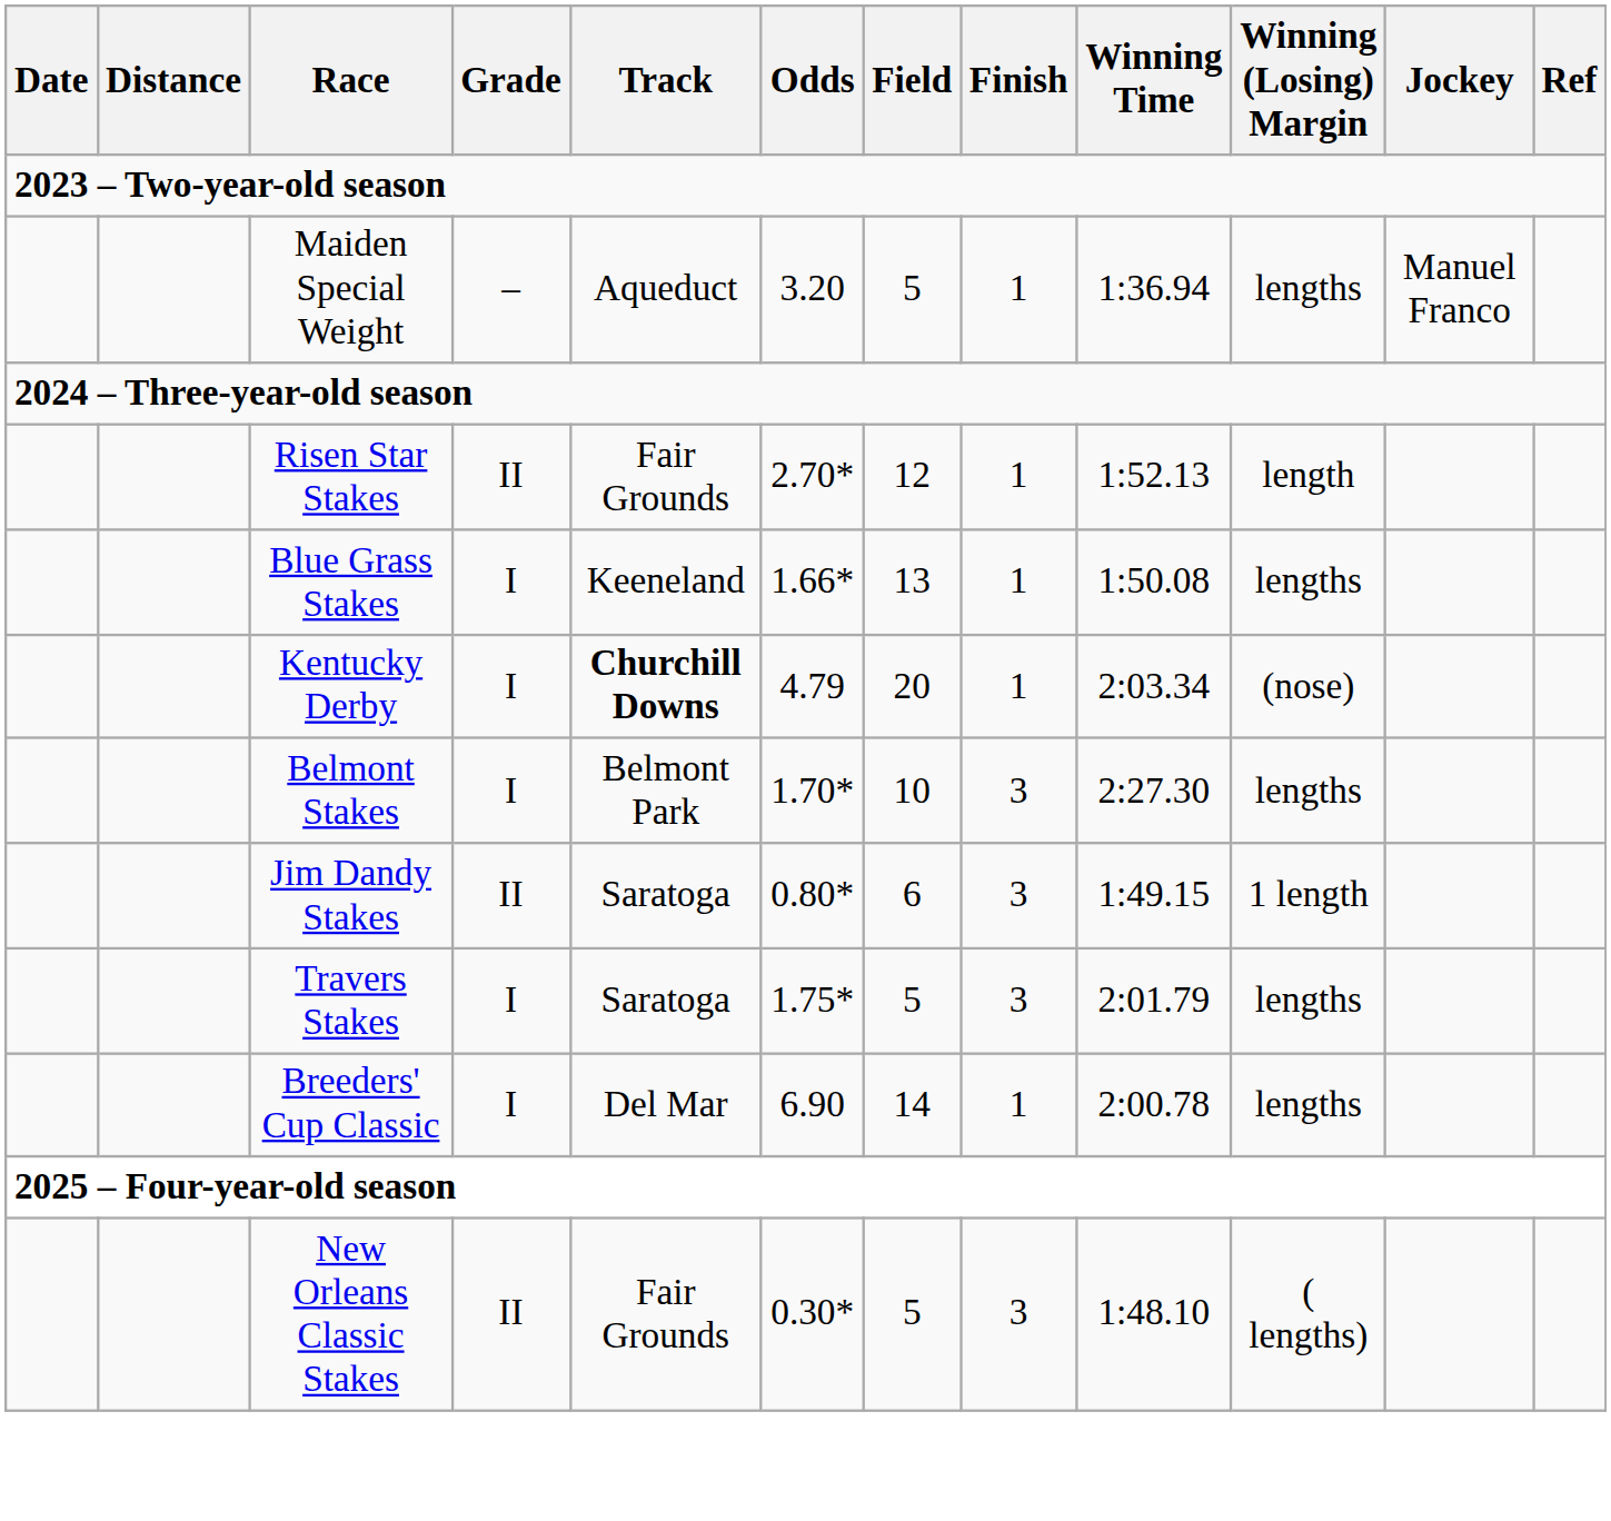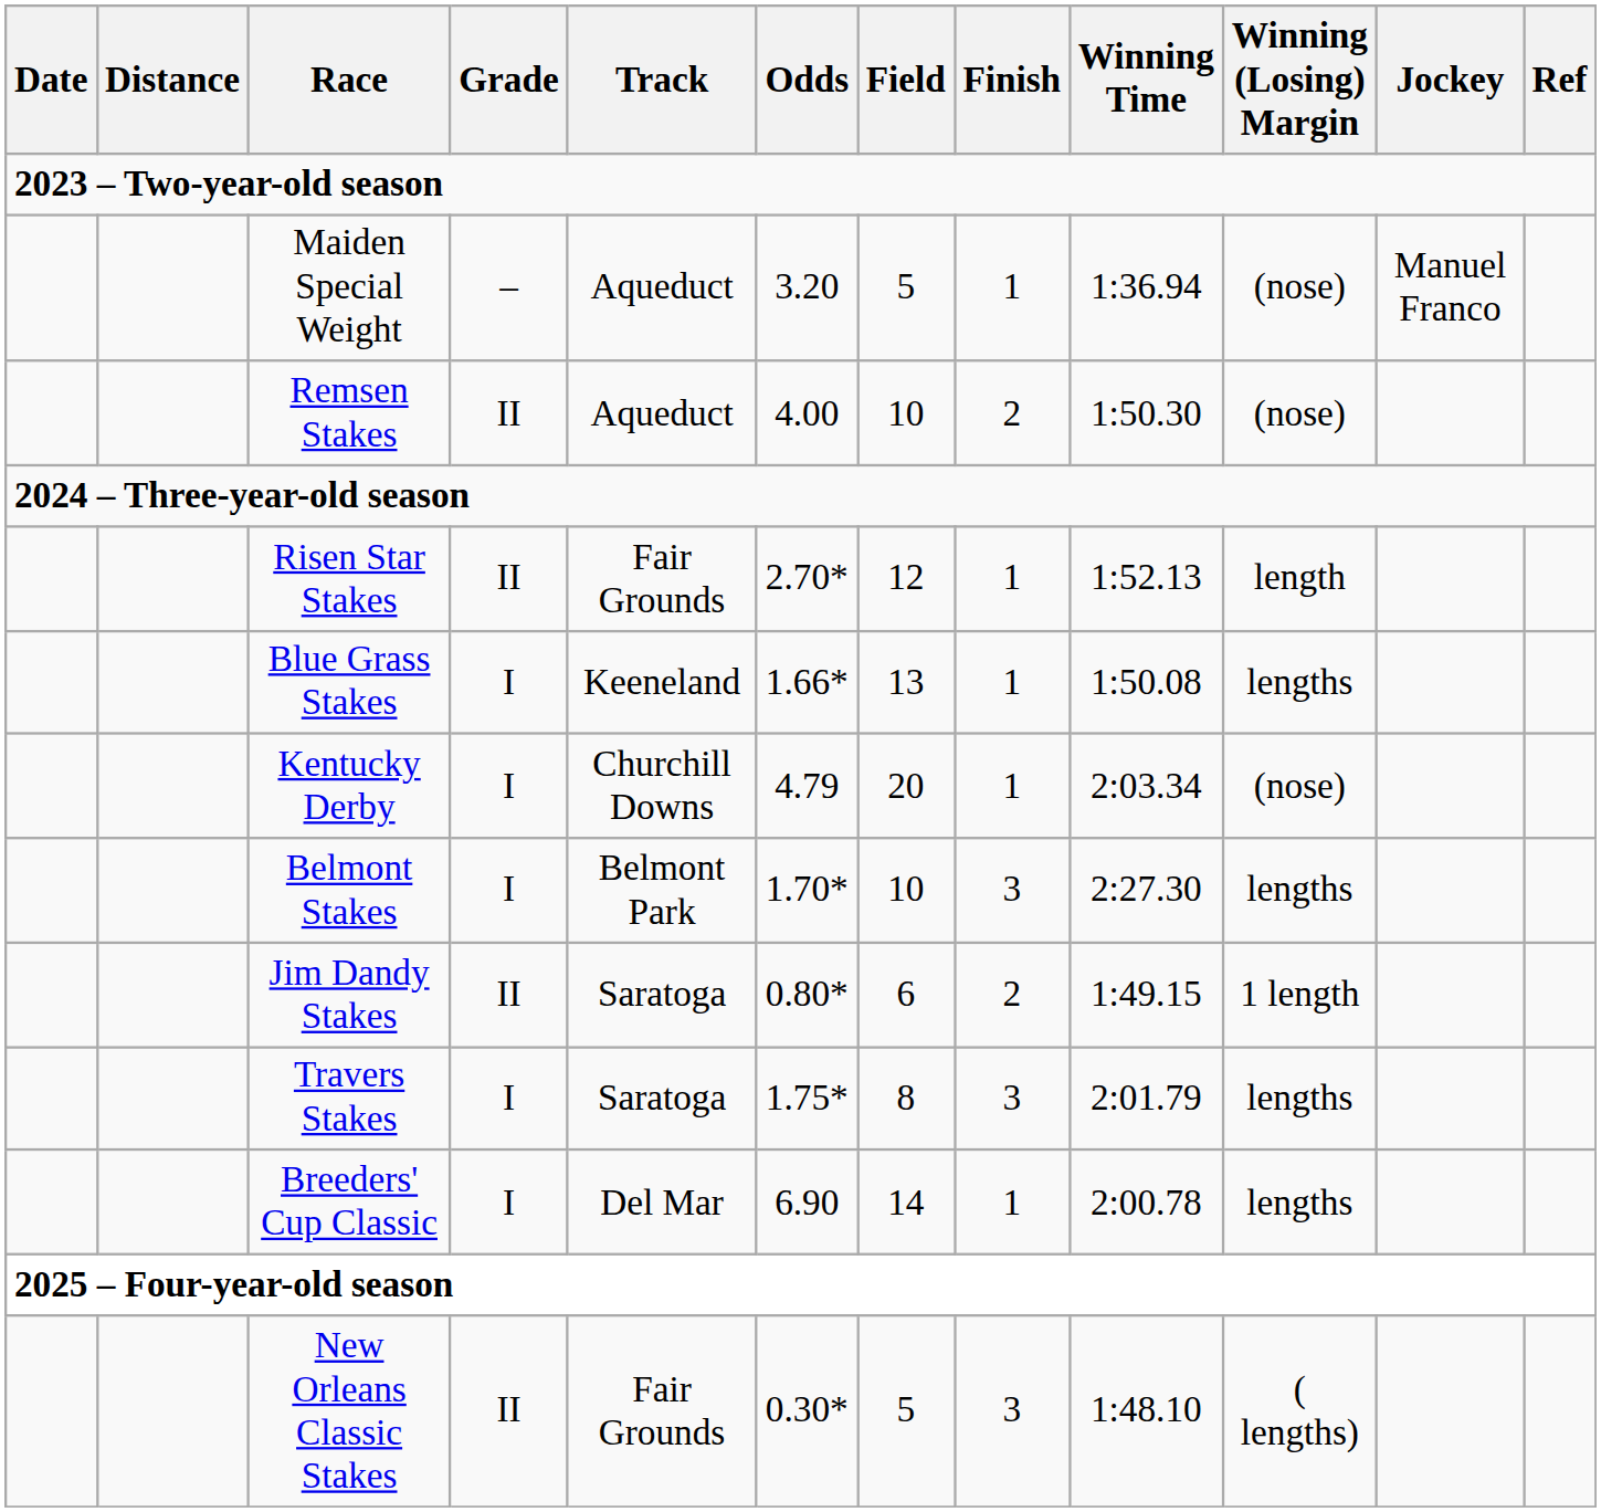Maiden Special Weight | Winning (Losing) Margin: lengths -> (nose)
+ row: Remsen Stakes | II | Aqueduct | 4.00 | 10 | 2 | 1:50.30 | (nose)
Kentucky Derby | Track: bold -> normal
Jim Dandy Stakes | Finish: 3 -> 2
Travers Stakes | Field: 5 -> 8
